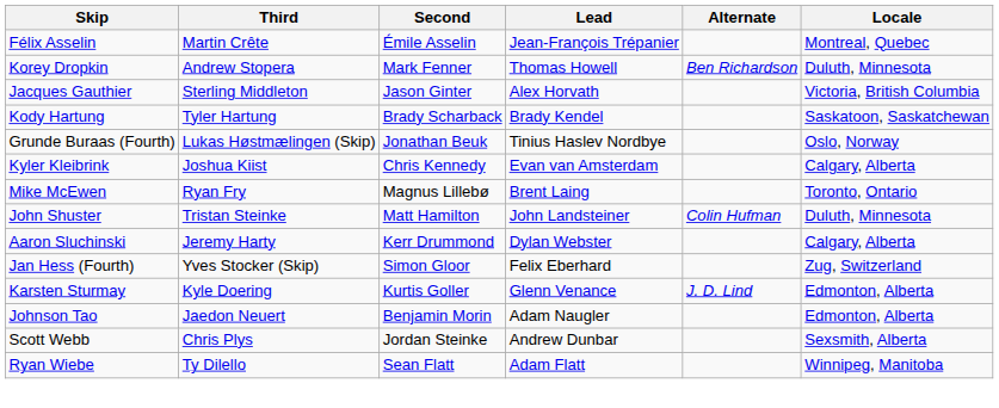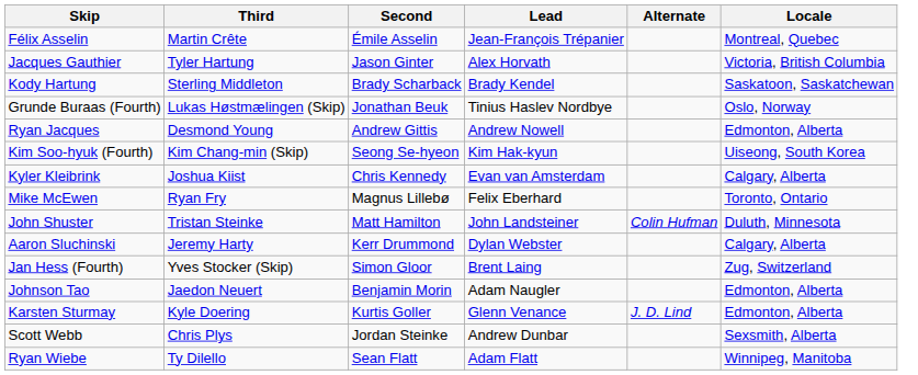- row: Korey Dropkin | Andrew Stopera | Mark Fenner | Thomas Howell | Ben Richardson | Duluth, Minnesota
Jacques Gauthier | Third: Sterling Middleton -> Tyler Hartung
Kody Hartung | Third: Tyler Hartung -> Sterling Middleton
+ row: Ryan Jacques | Desmond Young | Andrew Gittis | Andrew Nowell | Edmonton, Alberta
+ row: Kim Soo-hyuk (Fourth) | Kim Chang-min (Skip) | Seong Se-hyeon | Kim Hak-kyun | Uiseong, South Korea
Mike McEwen | Lead: Brent Laing -> Felix Eberhard
Jan Hess (Fourth) | Lead: Felix Eberhard -> Brent Laing
rows swapped: Karsten Sturmay <-> Johnson Tao
